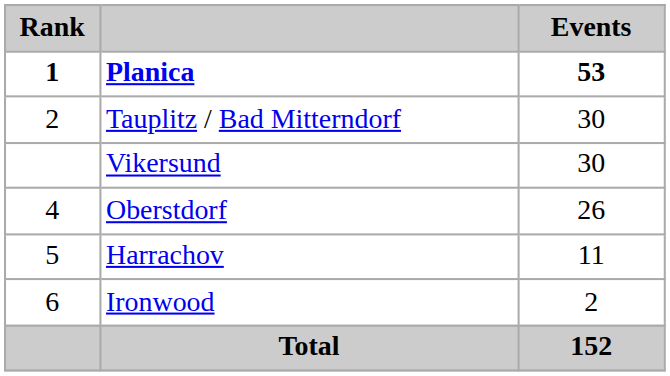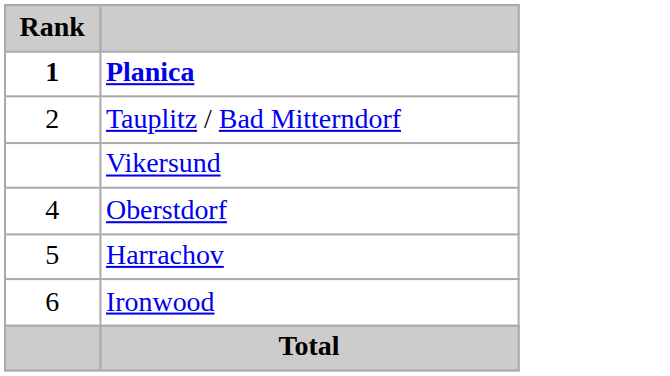- column: Events | 53 | 30 | 30 | 26 | 11 | 2 | 152
